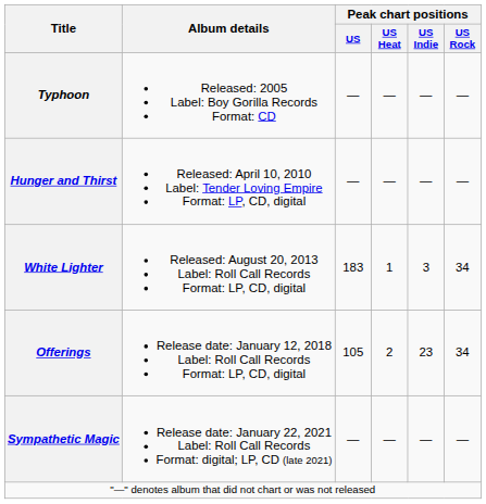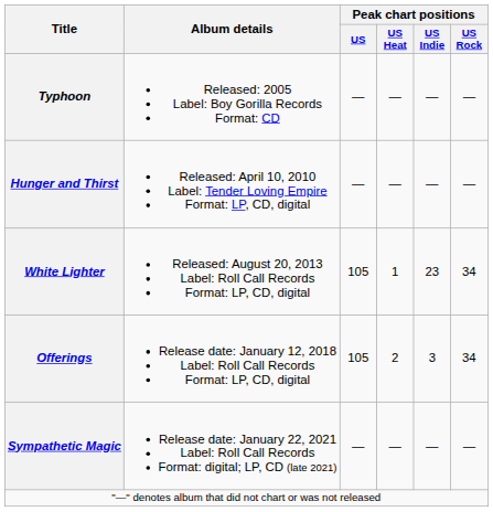White Lighter | Peak chart positions / US: 183 -> 105
White Lighter | Peak chart positions / US Indie: 3 -> 23
Offerings | Peak chart positions / US Indie: 23 -> 3
